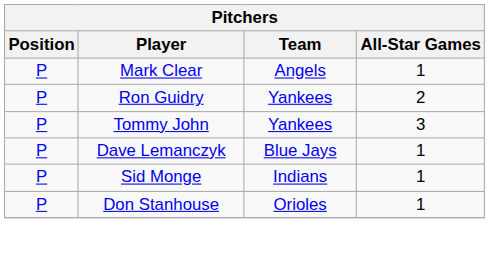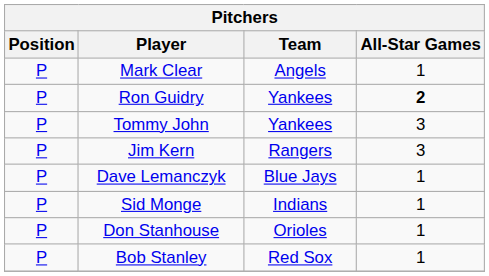Ron Guidry | All-Star Games: normal -> bold
+ row: P | Jim Kern | Rangers | 3
+ row: P | Bob Stanley | Red Sox | 1
